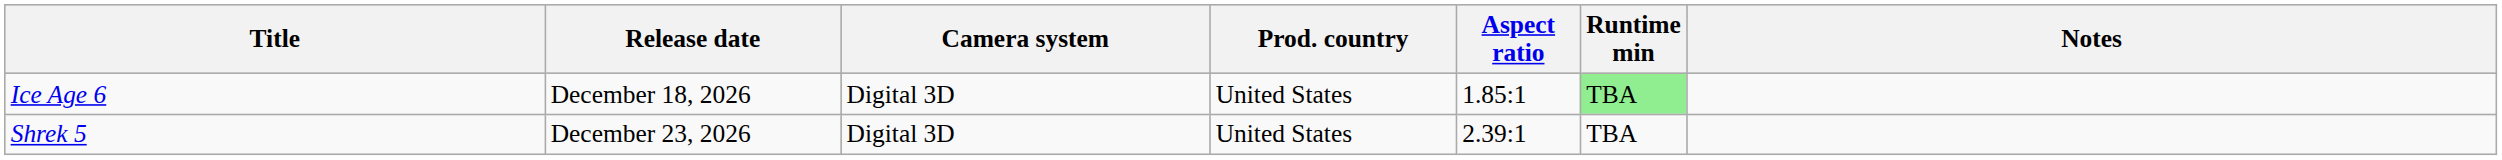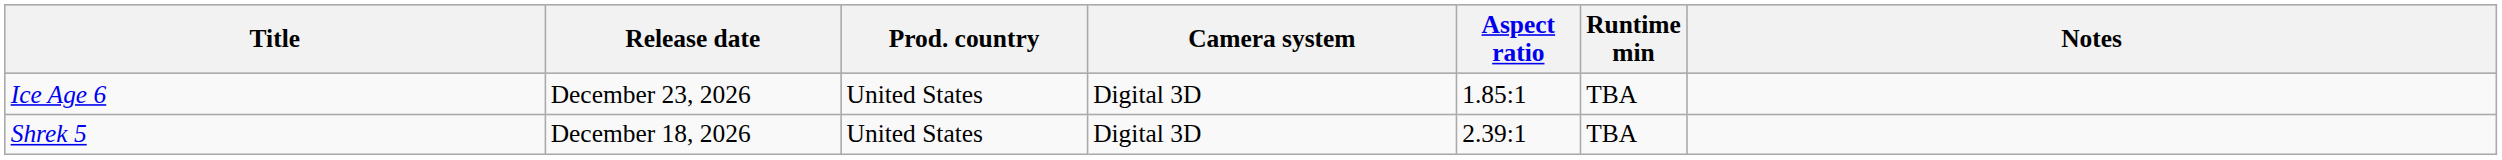columns swapped: Prod. country <-> Camera system
Ice Age 6 | Release date: December 18, 2026 -> December 23, 2026
Ice Age 6 | Runtime min: lightgreen background -> no background
Shrek 5 | Release date: December 23, 2026 -> December 18, 2026
